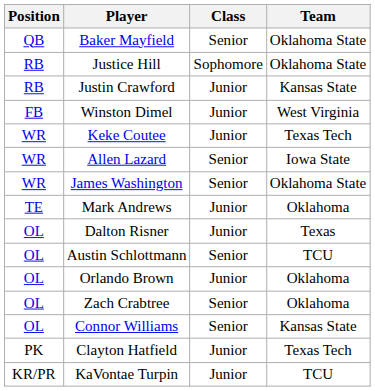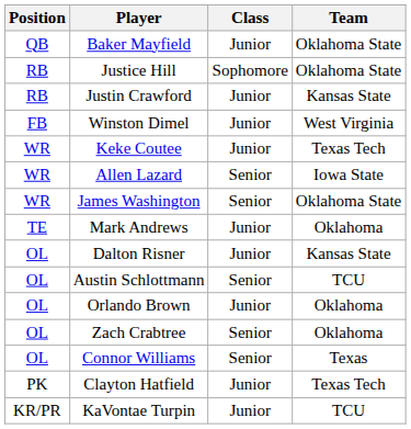Baker Mayfield | Class: Senior -> Junior
Dalton Risner | Team: Texas -> Kansas State
Connor Williams | Team: Kansas State -> Texas
